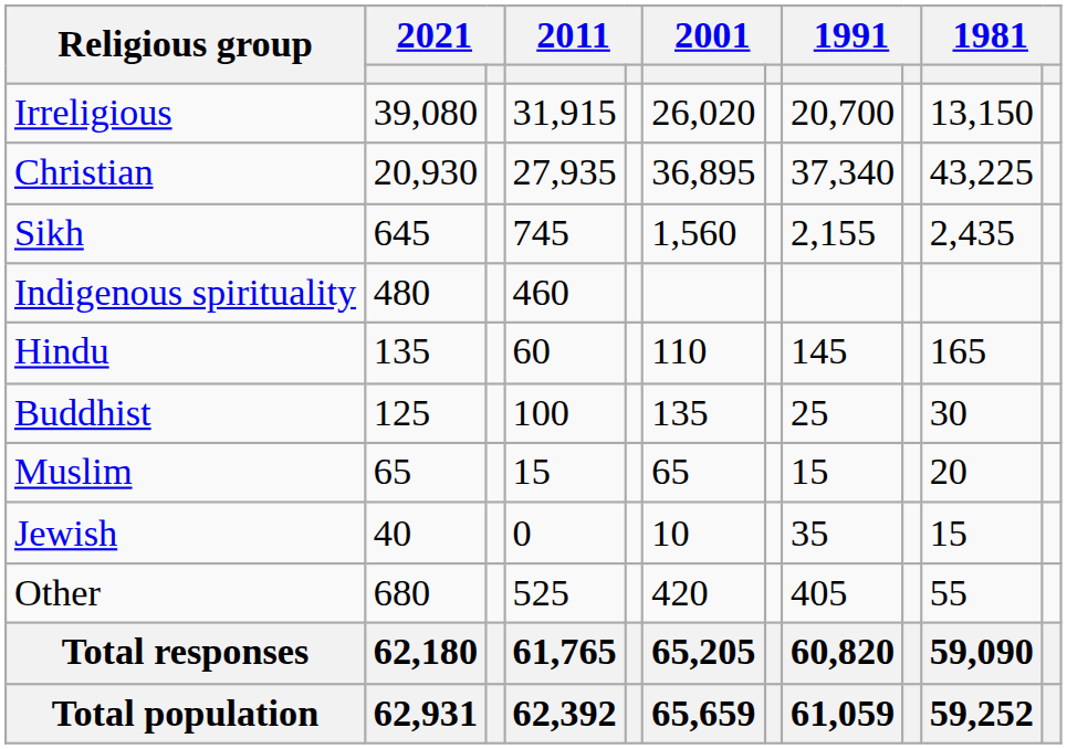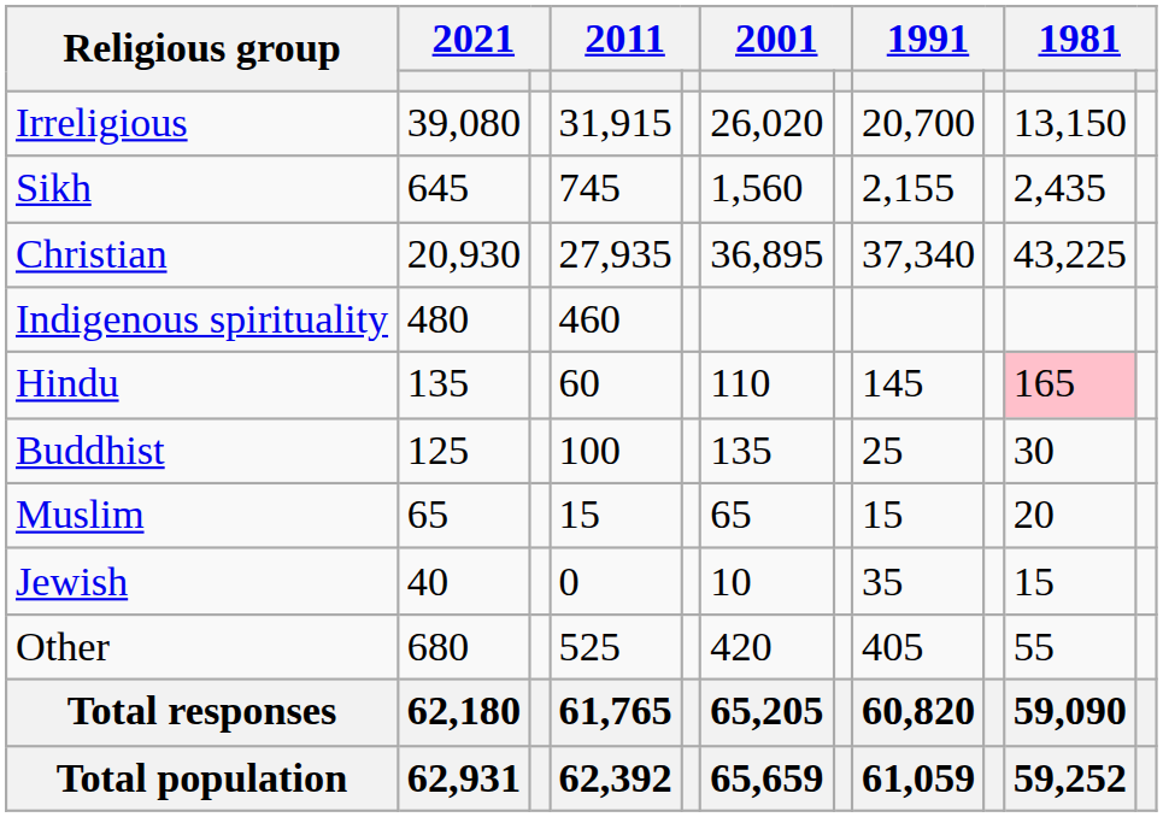rows swapped: Christian <-> Sikh
Hindu | column 10: no background -> pink background
